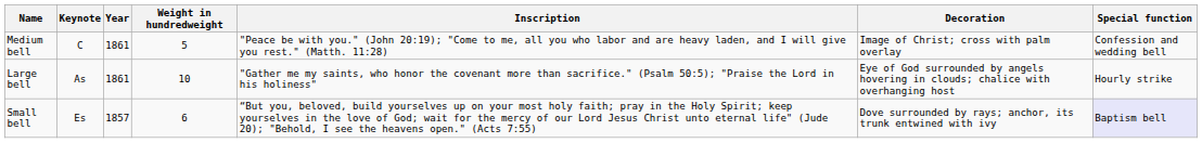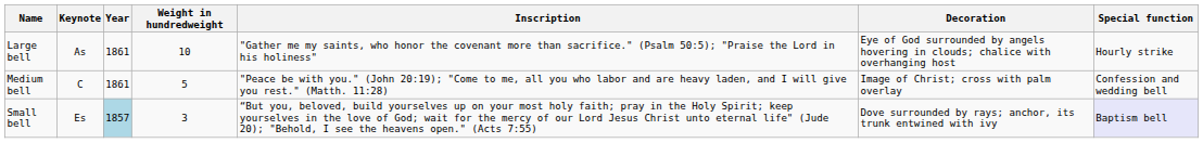rows swapped: Large bell <-> Medium bell
Small bell | Year: no background -> lightblue background
Small bell | Weight in hundredweight: 6 -> 3
